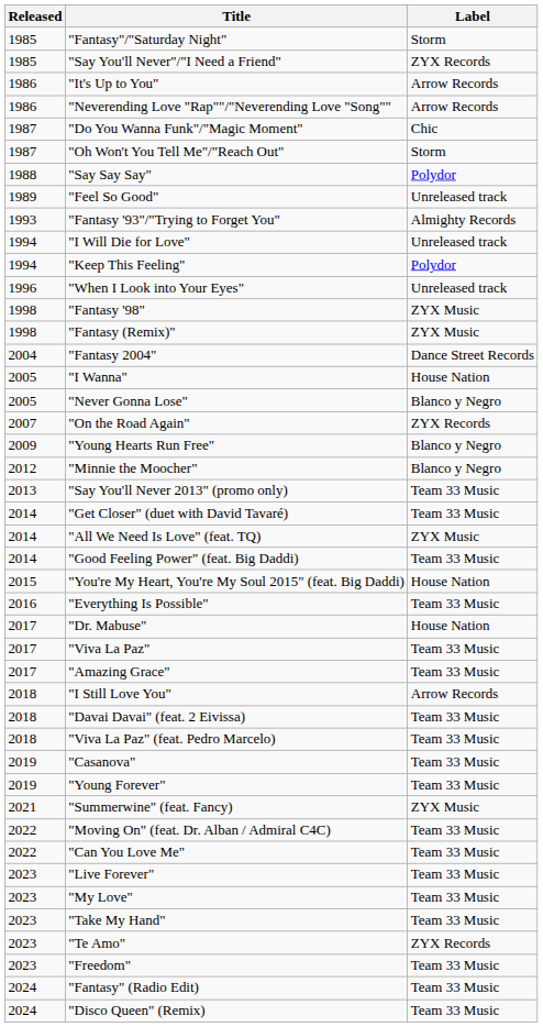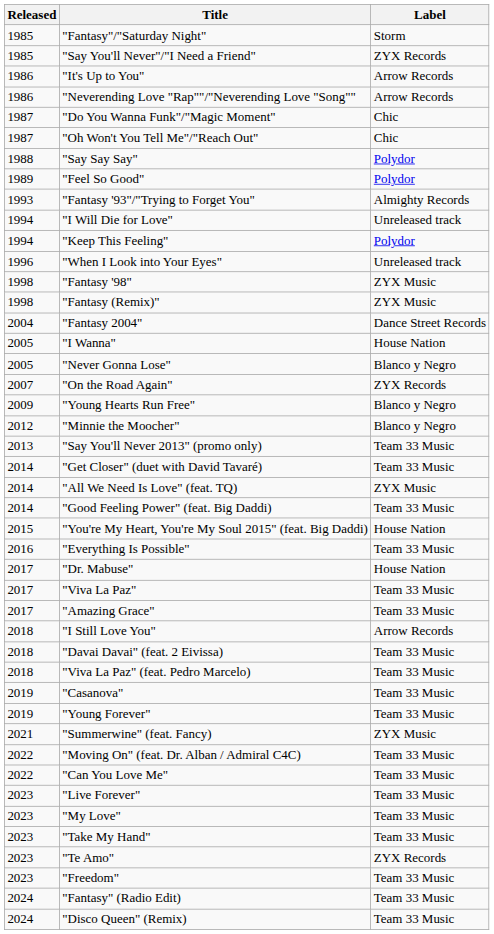"Oh Won't You Tell Me"/"Reach Out" | Label: Storm -> Chic
"Feel So Good" | Label: Unreleased track -> Polydor
